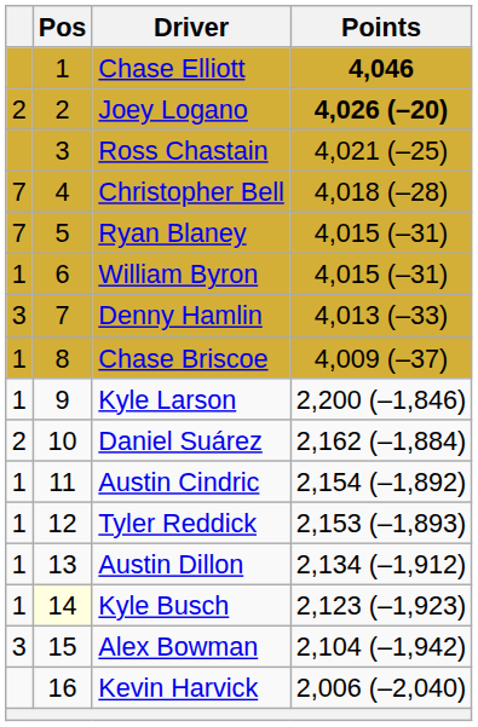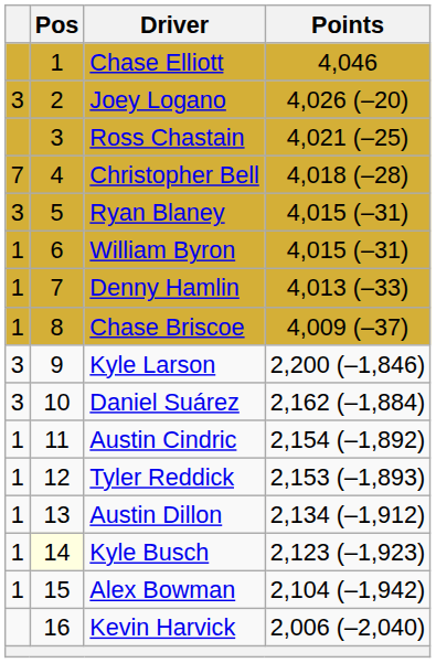Chase Elliott | Points: bold -> normal
Joey Logano | column 1: 2 -> 3
Joey Logano | Points: bold -> normal
Ryan Blaney | column 1: 7 -> 3
Denny Hamlin | column 1: 3 -> 1
Kyle Larson | column 1: 1 -> 3
Daniel Suárez | column 1: 2 -> 3
Alex Bowman | column 1: 3 -> 1
